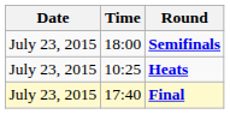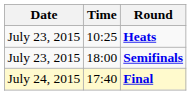rows swapped: Heats <-> Semifinals
Final | Date: July 23, 2015 -> July 24, 2015
